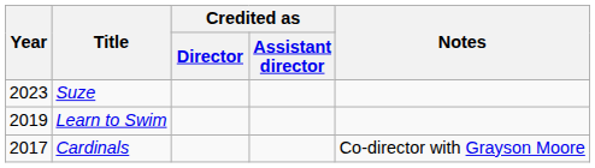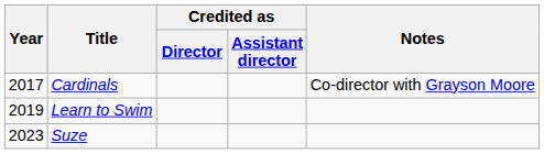rows swapped: Cardinals <-> Suze
